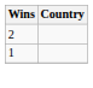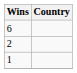+ row: 6
